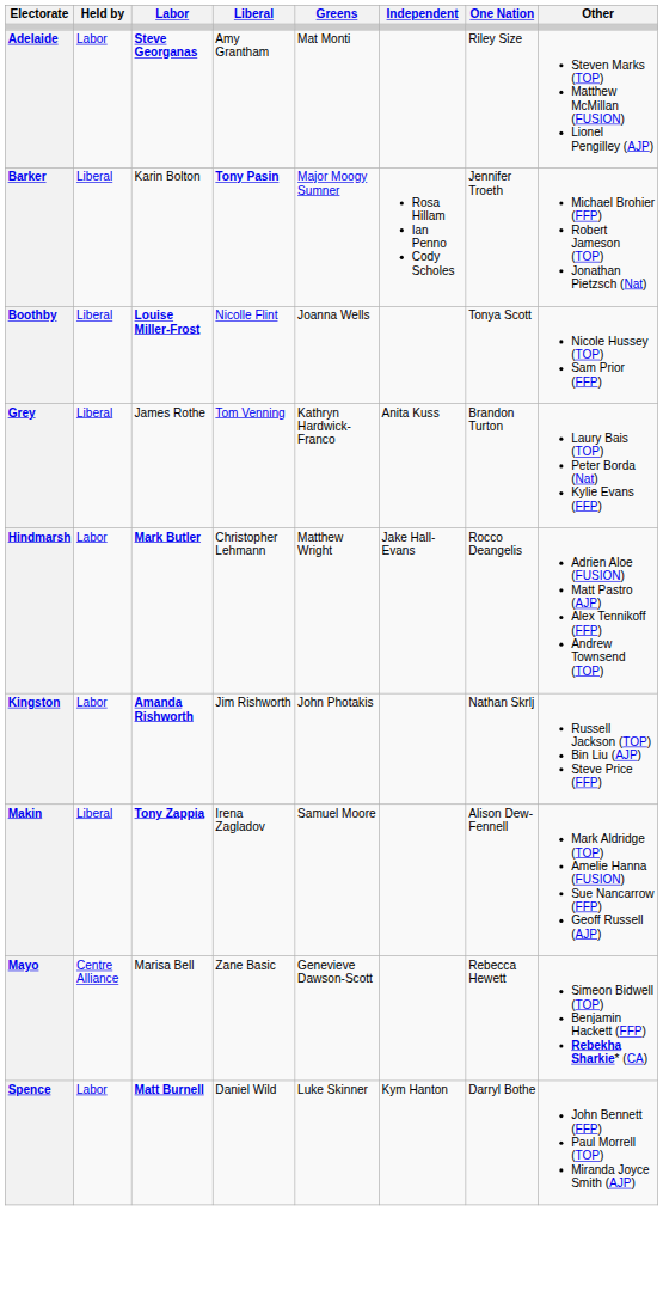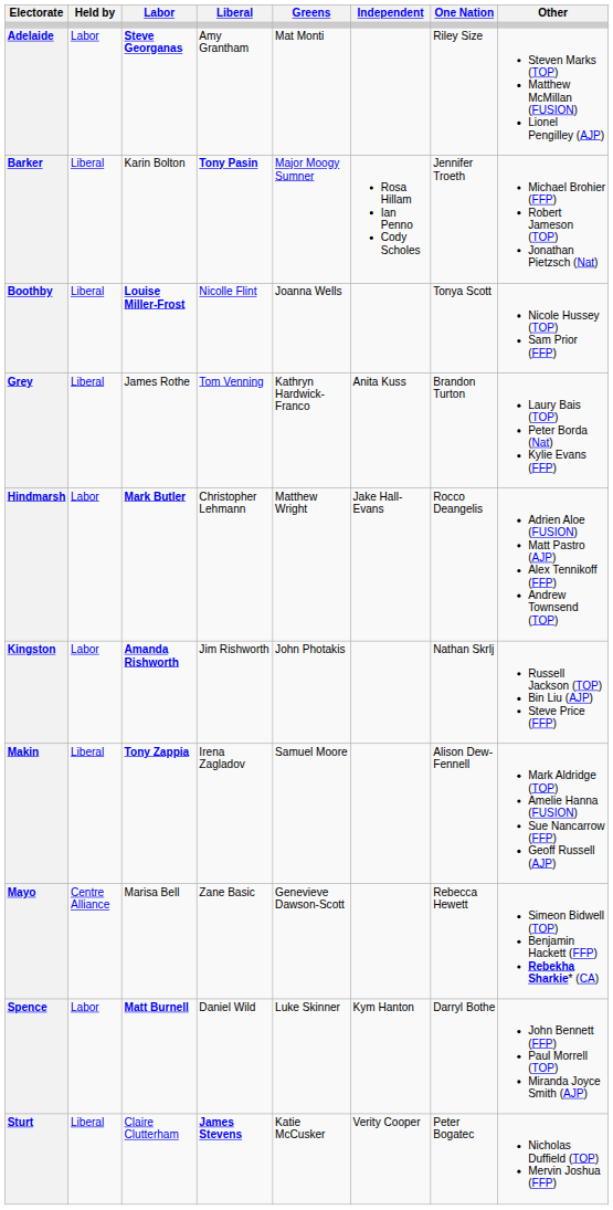+ row: Sturt | Liberal | Claire Clutterham | James Stevens | Katie McCusker | Verity Cooper | Peter Bogatec | Nicholas Duffield (TOP) Mervin Joshua (FFP)
